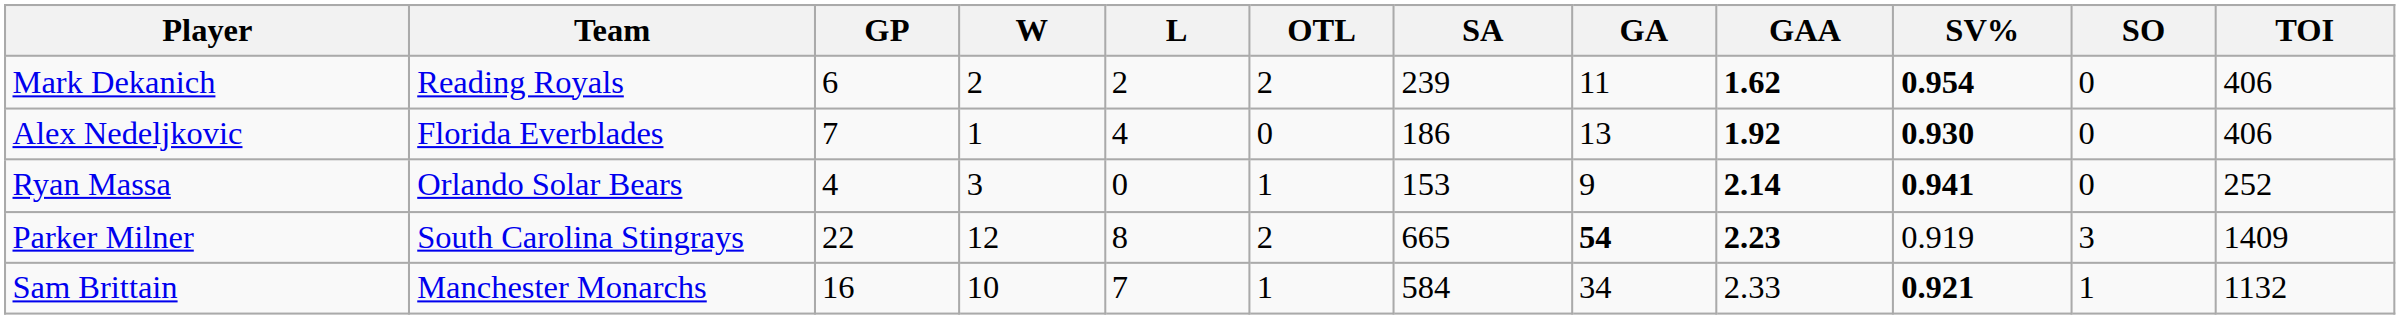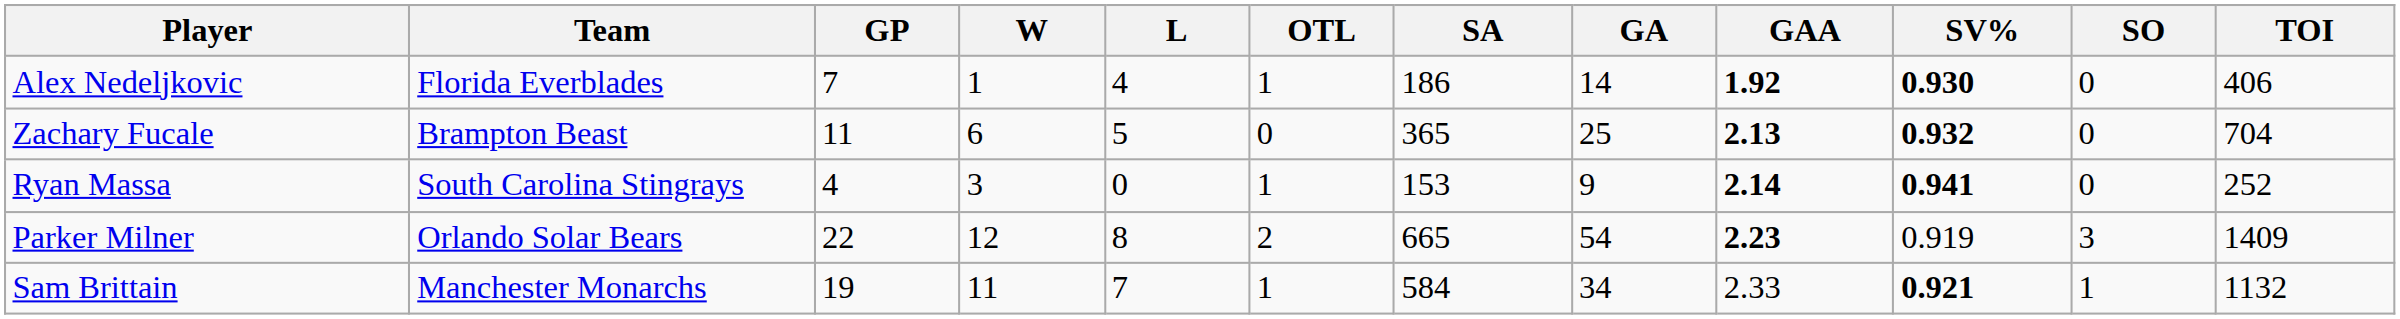- row: Mark Dekanich | Reading Royals | 6 | 2 | 2 | 2 | 239 | 11 | 1.62 | 0.954 | 0 | 406
Alex Nedeljkovic | OTL: 0 -> 1
Alex Nedeljkovic | GA: 13 -> 14
+ row: Zachary Fucale | Brampton Beast | 11 | 6 | 5 | 0 | 365 | 25 | 2.13 | 0.932 | 0 | 704
Ryan Massa | Team: Orlando Solar Bears -> South Carolina Stingrays
Parker Milner | Team: South Carolina Stingrays -> Orlando Solar Bears
Parker Milner | GA: bold -> normal
Sam Brittain | GP: 16 -> 19
Sam Brittain | W: 10 -> 11
